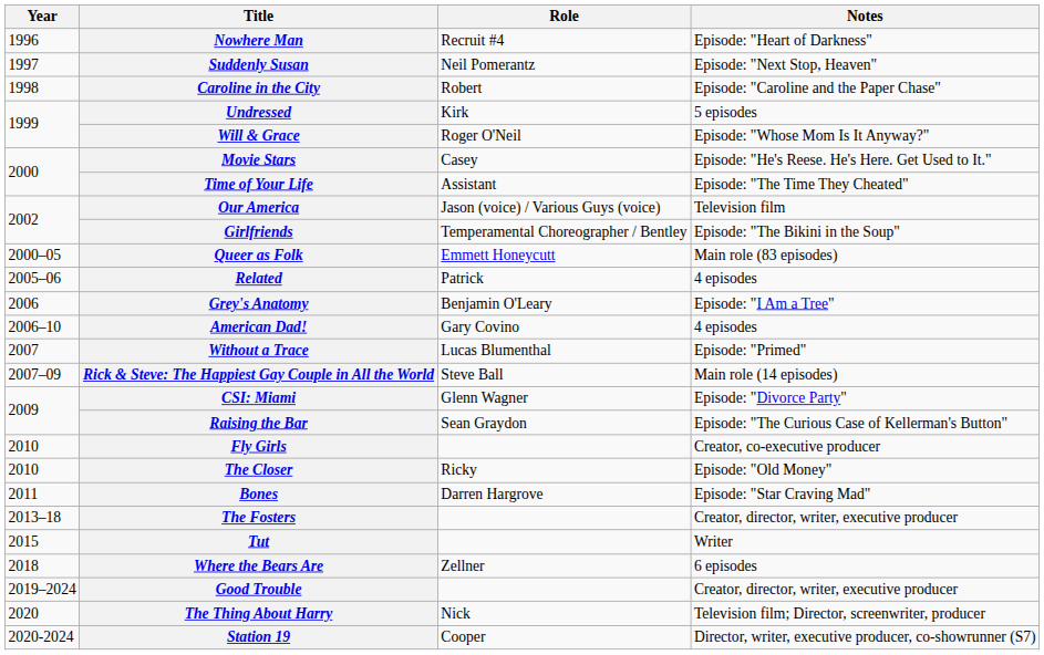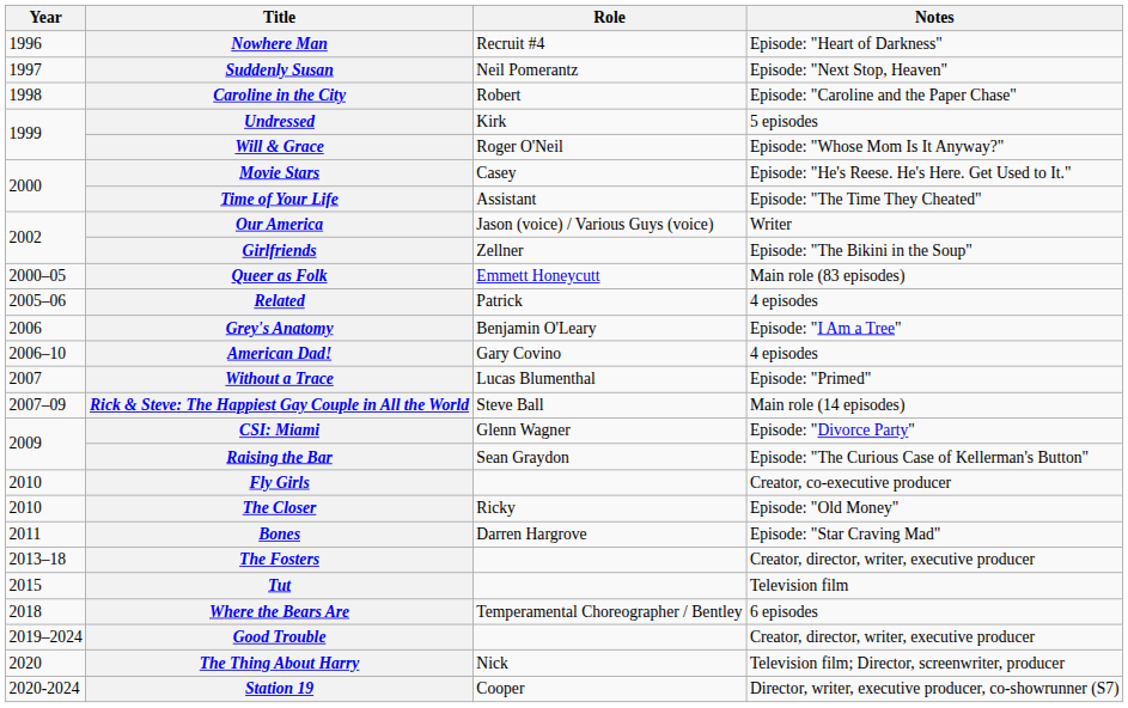Our America | Notes: Television film -> Writer
Girlfriends | Role: Temperamental Choreographer / Bentley -> Zellner
Tut | Notes: Writer -> Television film
Where the Bears Are | Role: Zellner -> Temperamental Choreographer / Bentley
